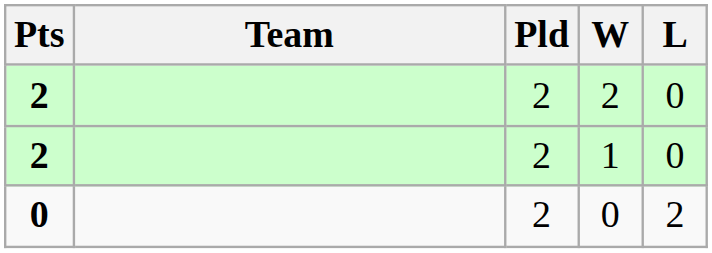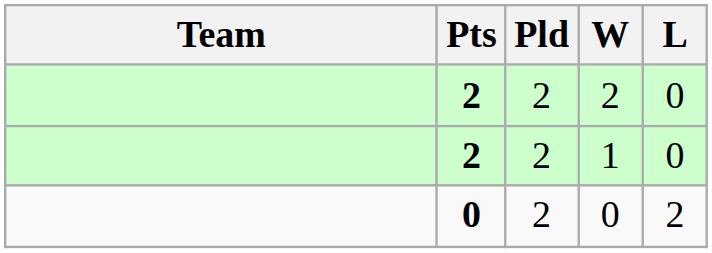columns swapped: Team <-> Pts
